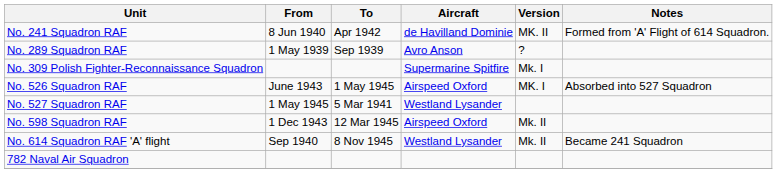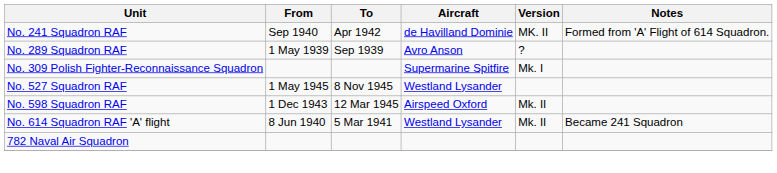No. 241 Squadron RAF | From: 8 Jun 1940 -> Sep 1940
- row: No. 526 Squadron RAF | June 1943 | 1 May 1945 | Airspeed Oxford | MK. I | Absorbed into 527 Squadron
No. 527 Squadron RAF | To: 5 Mar 1941 -> 8 Nov 1945
No. 614 Squadron RAF 'A' flight | From: Sep 1940 -> 8 Jun 1940
No. 614 Squadron RAF 'A' flight | To: 8 Nov 1945 -> 5 Mar 1941
